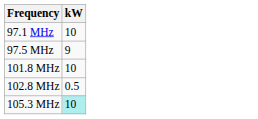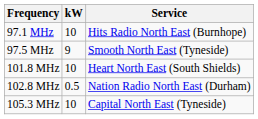+ column: Service | Hits Radio North East (Burnhope) | Smooth North East (Tyneside) | Heart North East (South Shields) | Nation Radio North East (Durham) | Capital North East (Tyneside)
105.3 MHz | kW: paleturquoise background -> no background
